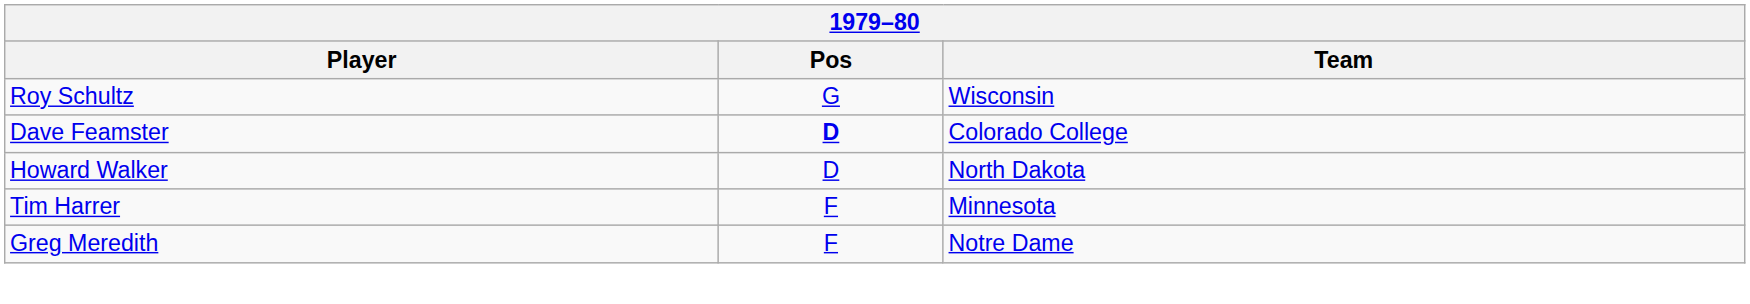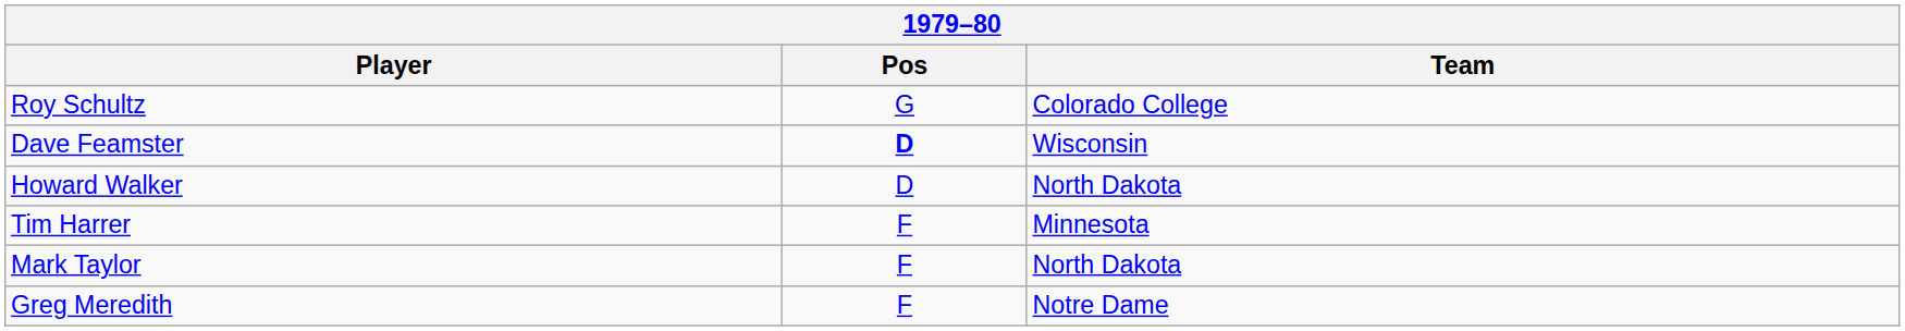Roy Schultz | Team: Wisconsin -> Colorado College
Dave Feamster | Team: Colorado College -> Wisconsin
+ row: Mark Taylor | F | North Dakota
